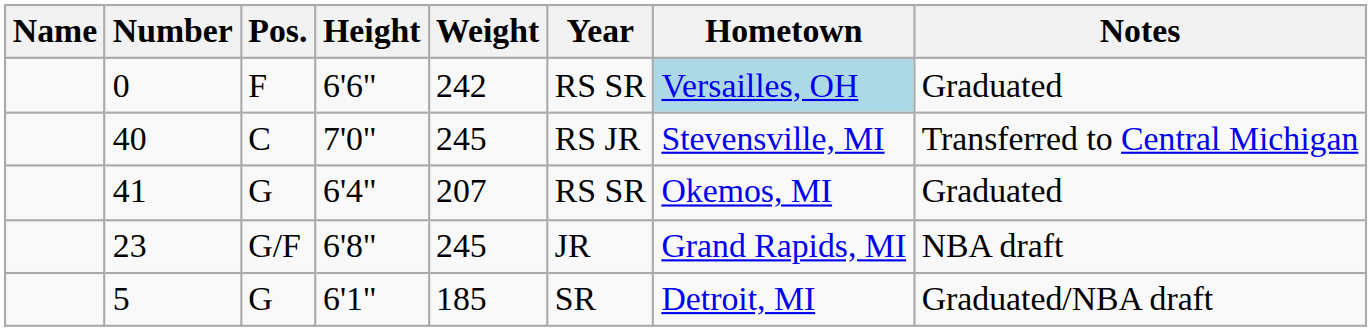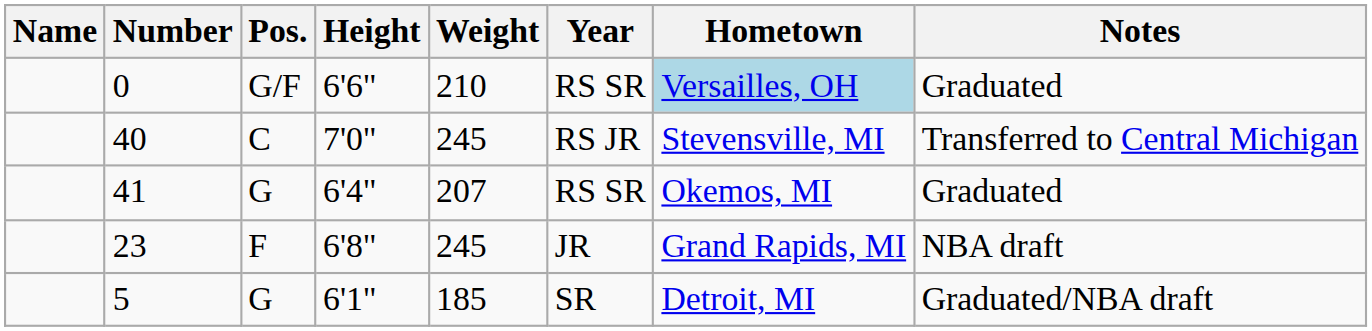0 | Pos.: F -> G/F
0 | Weight: 242 -> 210
23 | Pos.: G/F -> F
